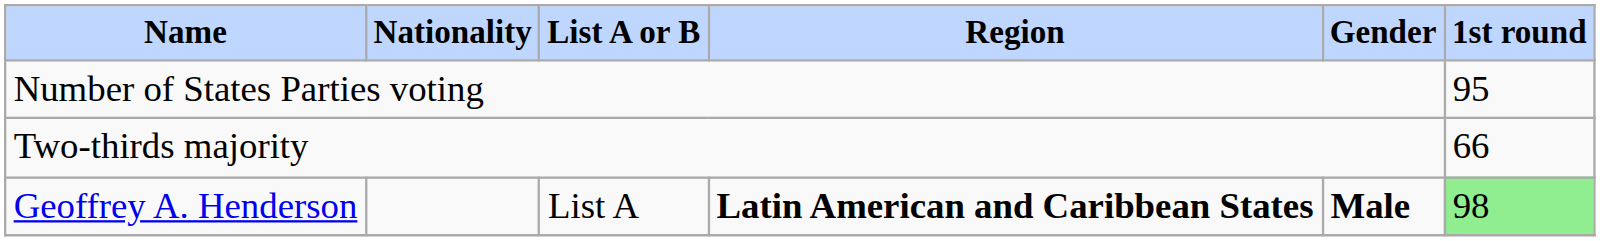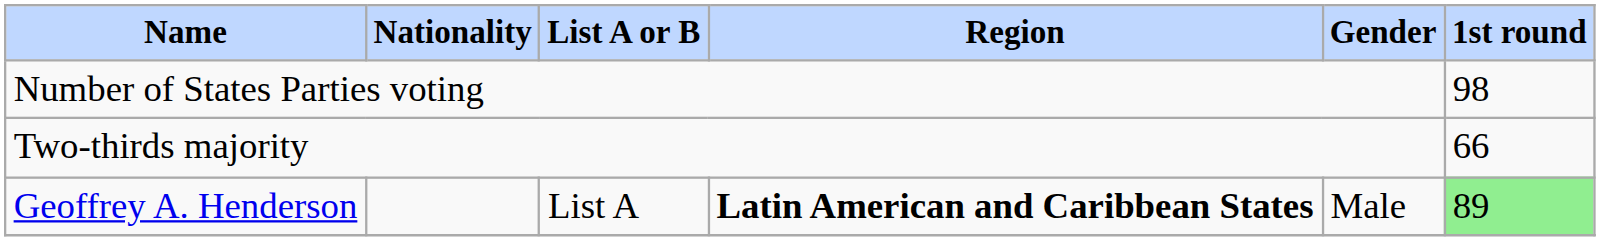Number of States Parties voting | 1st round: 95 -> 98
Geoffrey A. Henderson | Gender: bold -> normal
Geoffrey A. Henderson | 1st round: 98 -> 89
